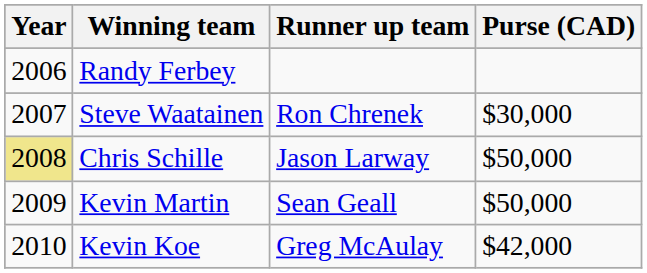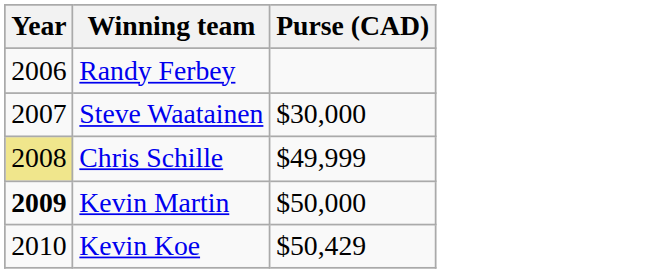- column: Runner up team | Ron Chrenek | Jason Larway | Sean Geall | Greg McAulay
Chris Schille | Purse (CAD): $50,000 -> $49,999
Kevin Martin | Year: normal -> bold
Kevin Koe | Purse (CAD): $42,000 -> $50,429
